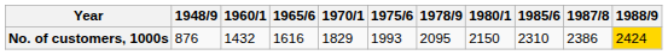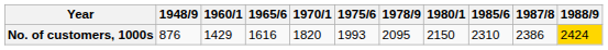No. of customers, 1000s | 1960/1: 1432 -> 1429
No. of customers, 1000s | 1970/1: 1829 -> 1820
